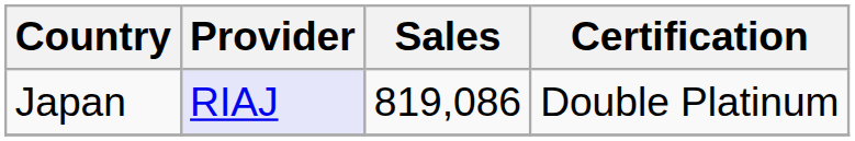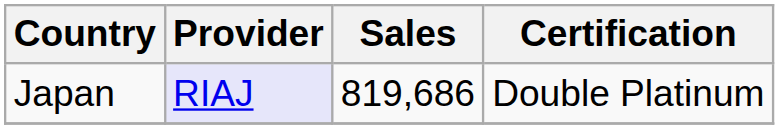Japan | Sales: 819,086 -> 819,686
